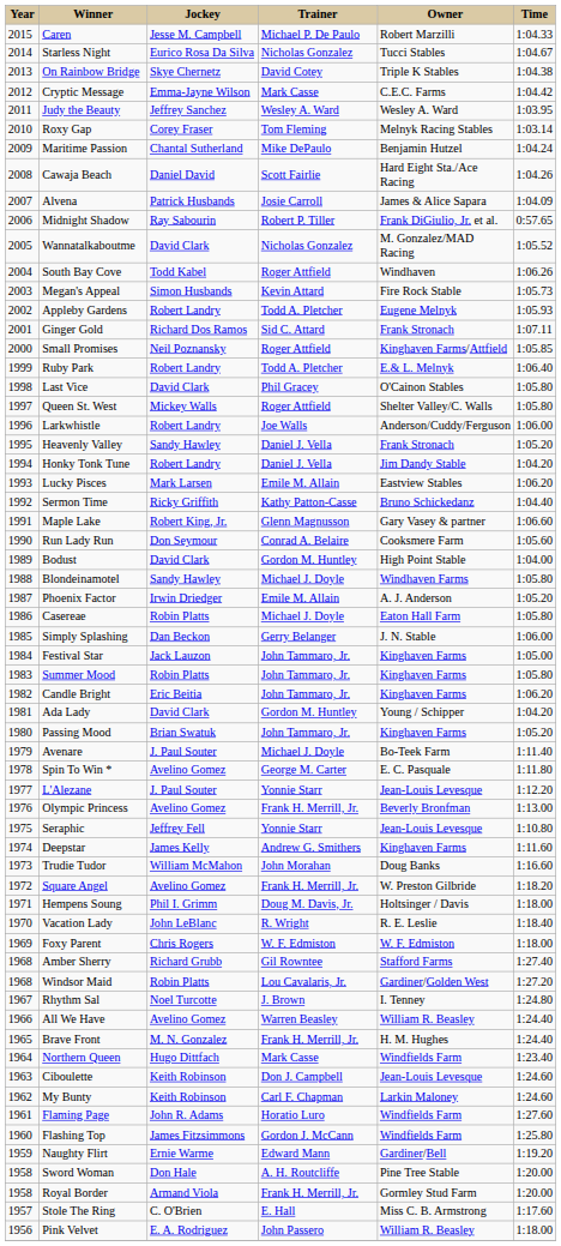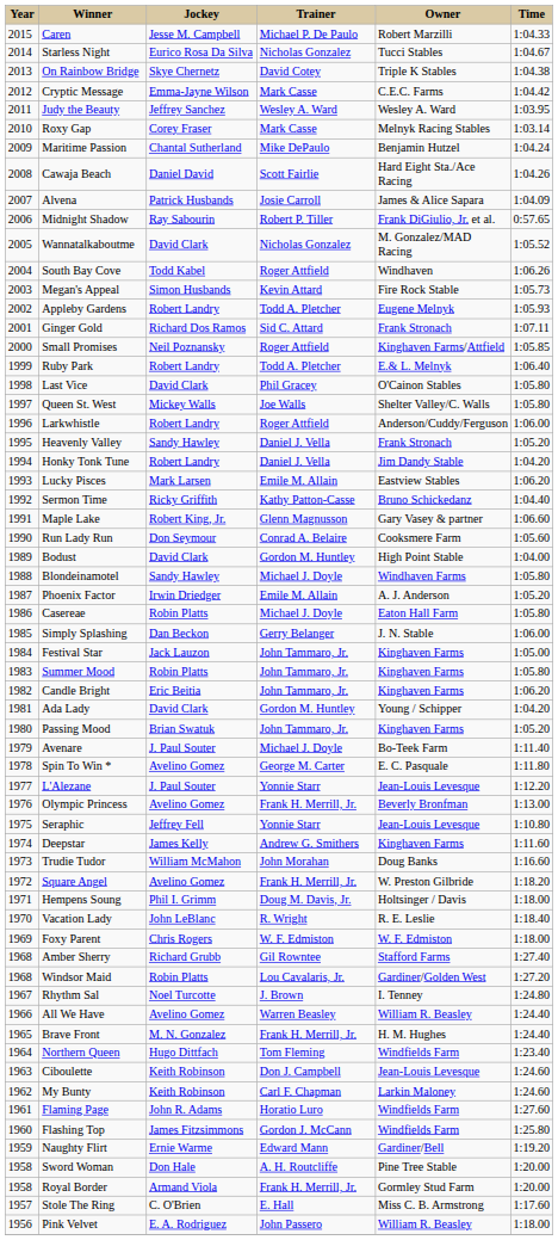Roxy Gap | Trainer: Tom Fleming -> Mark Casse
Queen St. West | Trainer: Roger Attfield -> Joe Walls
Larkwhistle | Trainer: Joe Walls -> Roger Attfield
Northern Queen | Trainer: Mark Casse -> Tom Fleming
